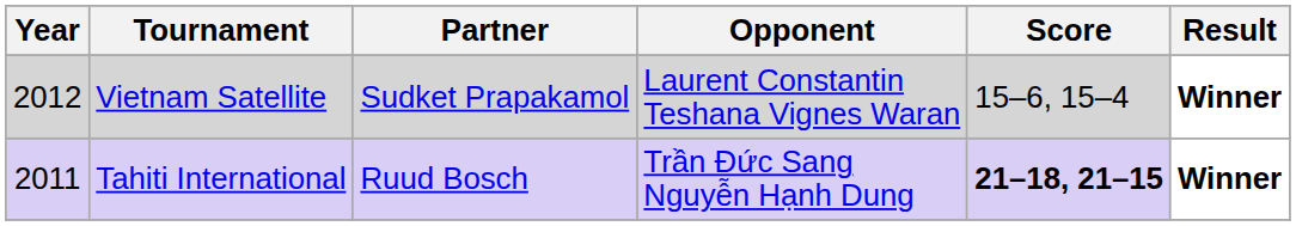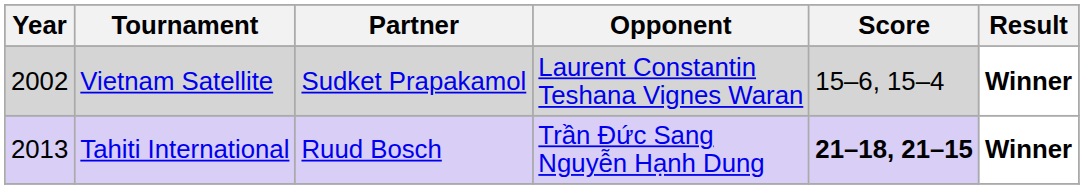Vietnam Satellite | Year: 2012 -> 2002
Tahiti International | Year: 2011 -> 2013
